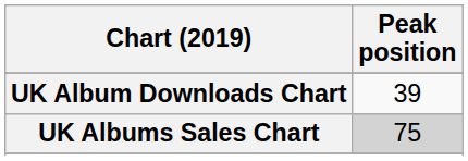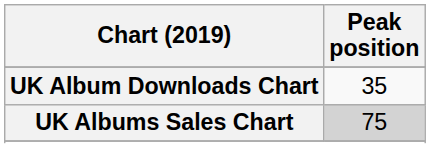UK Album Downloads Chart | Peak position: 39 -> 35
